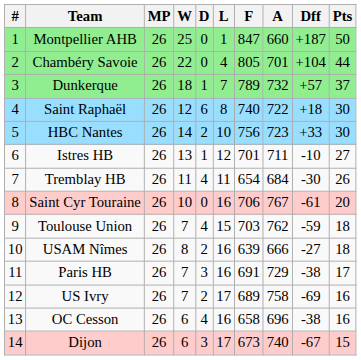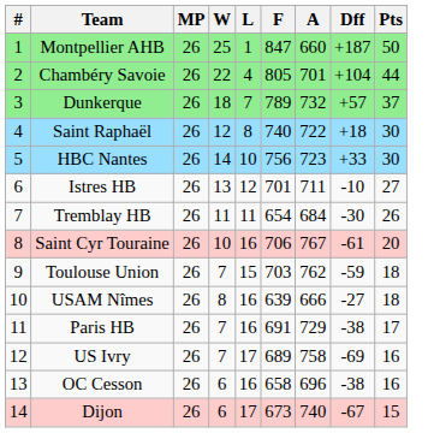- column: D | 0 | 0 | 1 | 6 | 2 | 1 | 4 | 0 | 4 | 2 | 3 | 2 | 4 | 3
